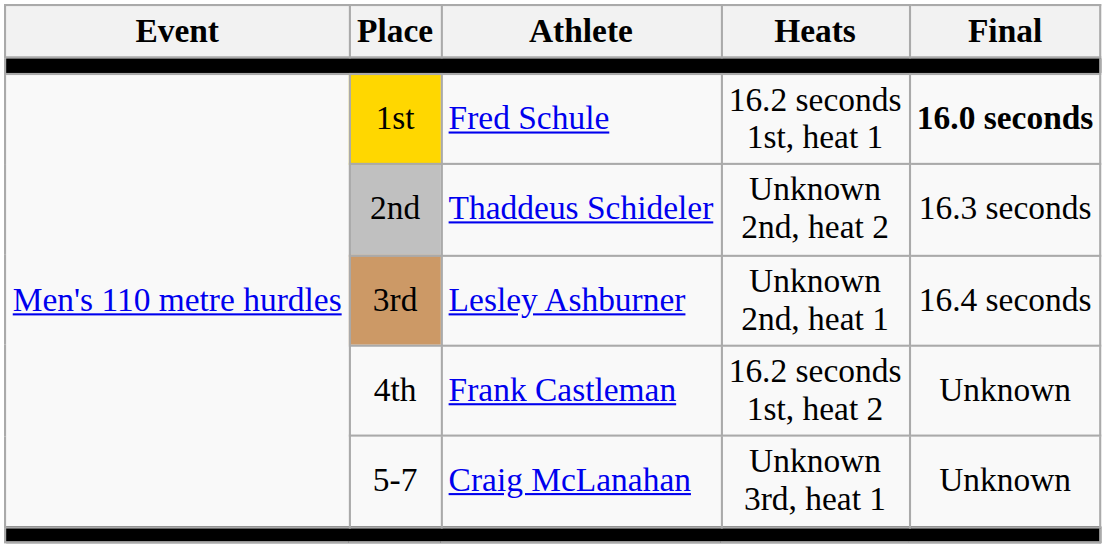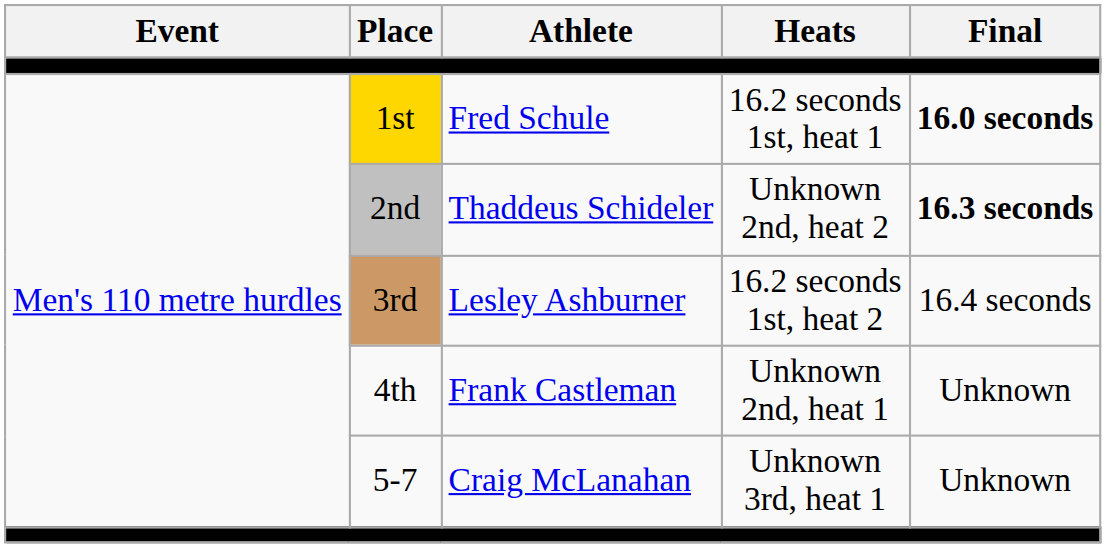2nd | Final: normal -> bold
3rd | Heats: Unknown 2nd, heat 1 -> 16.2 seconds 1st, heat 2
4th | Heats: 16.2 seconds 1st, heat 2 -> Unknown 2nd, heat 1
